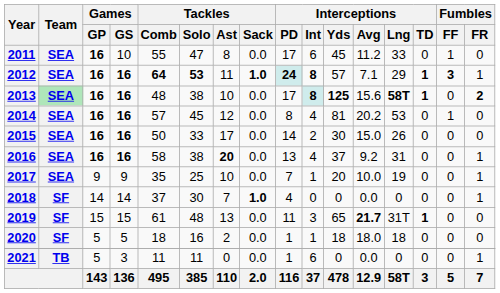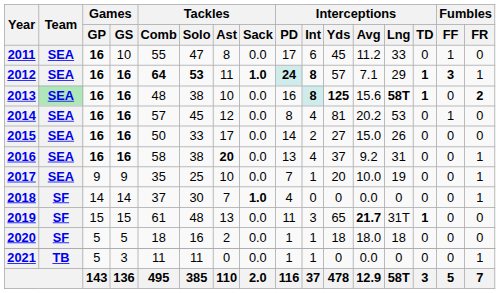2013 | Interceptions / PD: 17 -> 16
2015 | Interceptions / Yds: 30 -> 27
2021 | Interceptions / Int: 6 -> 1
